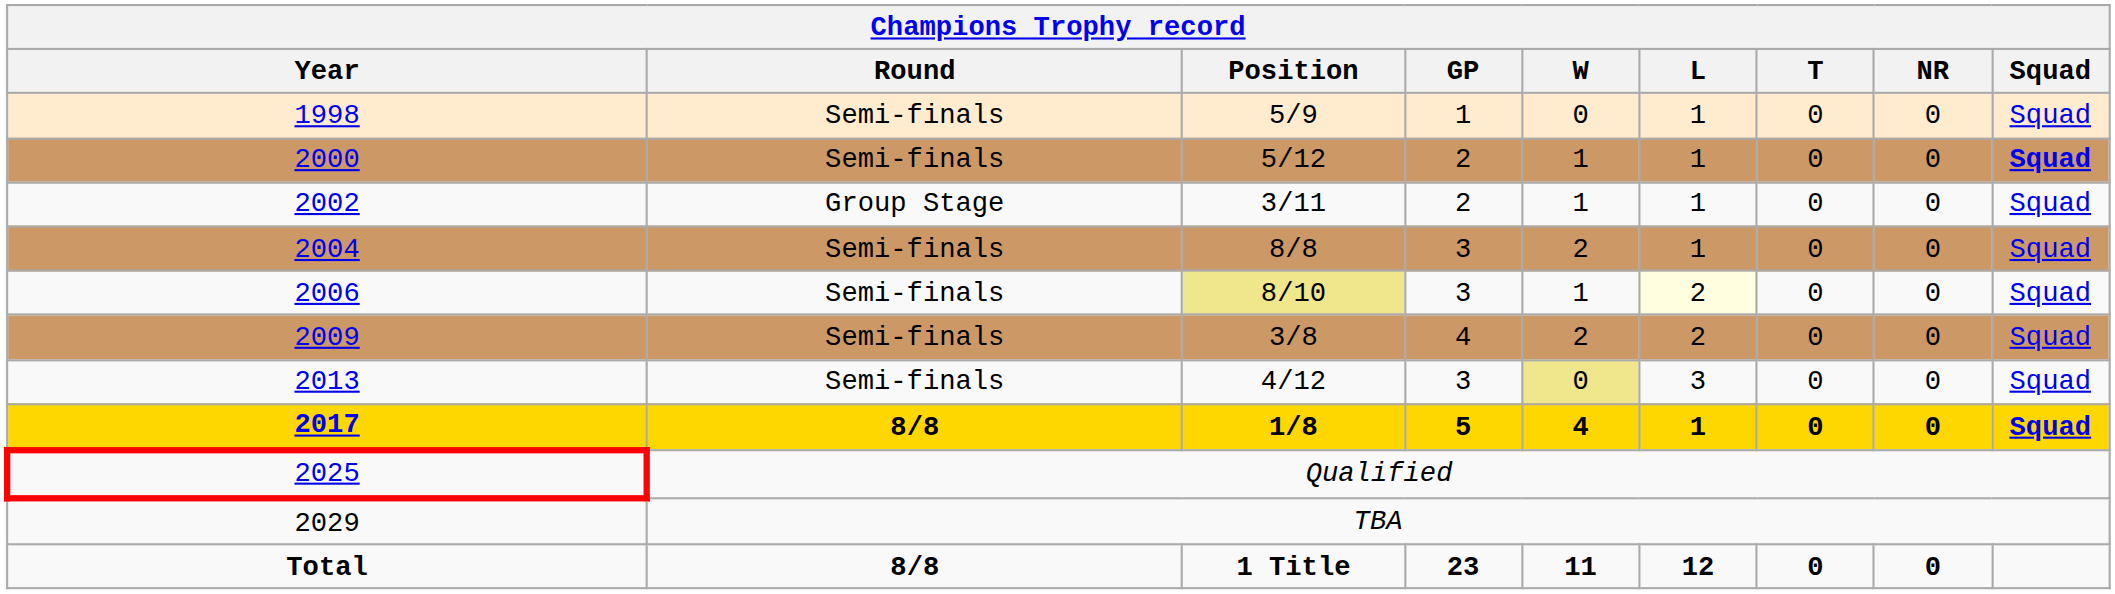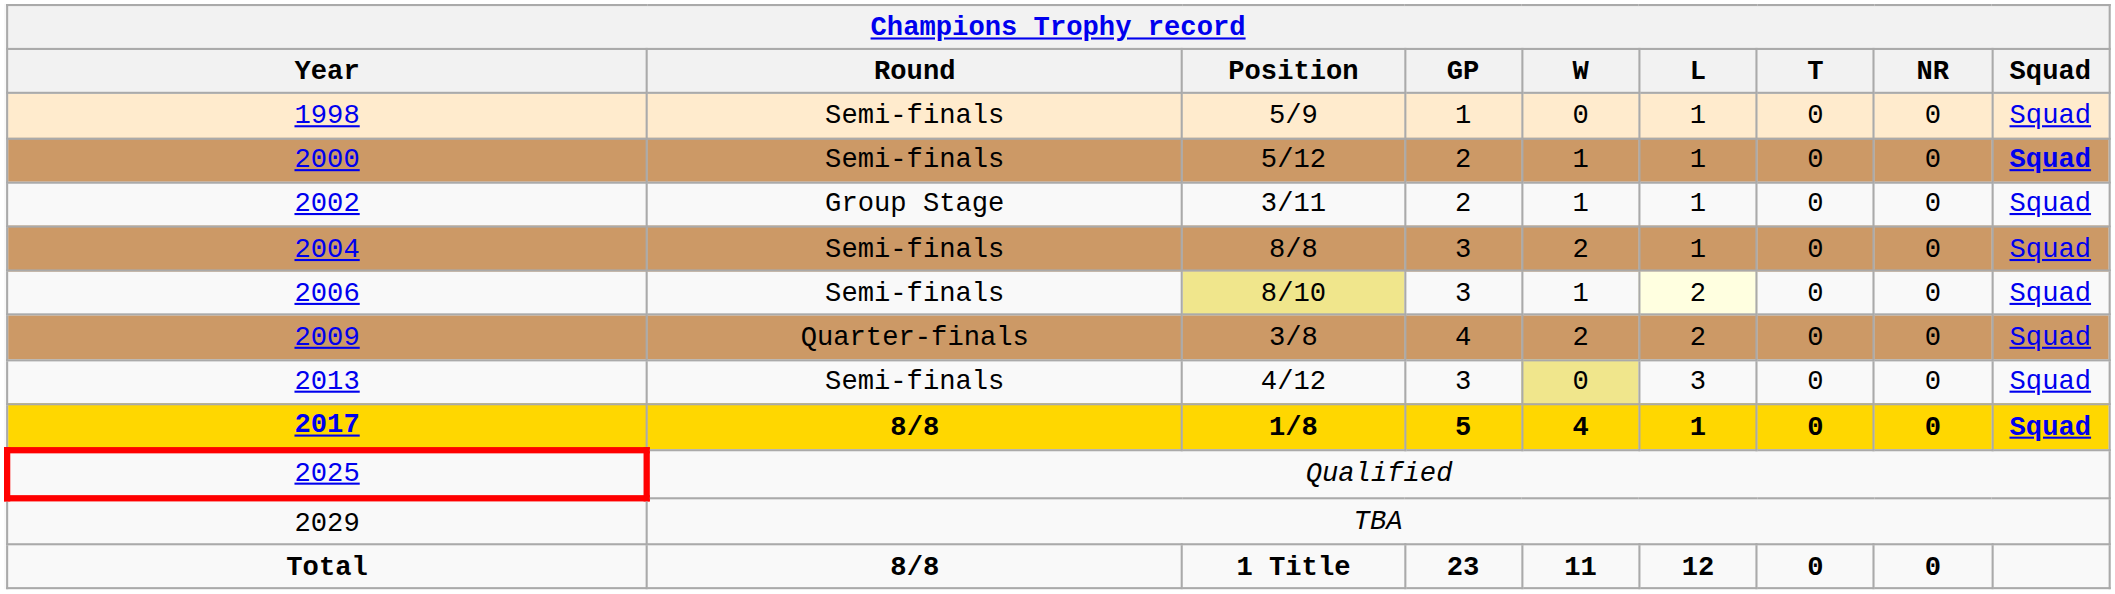2009 | Round: Semi-finals -> Quarter-finals
